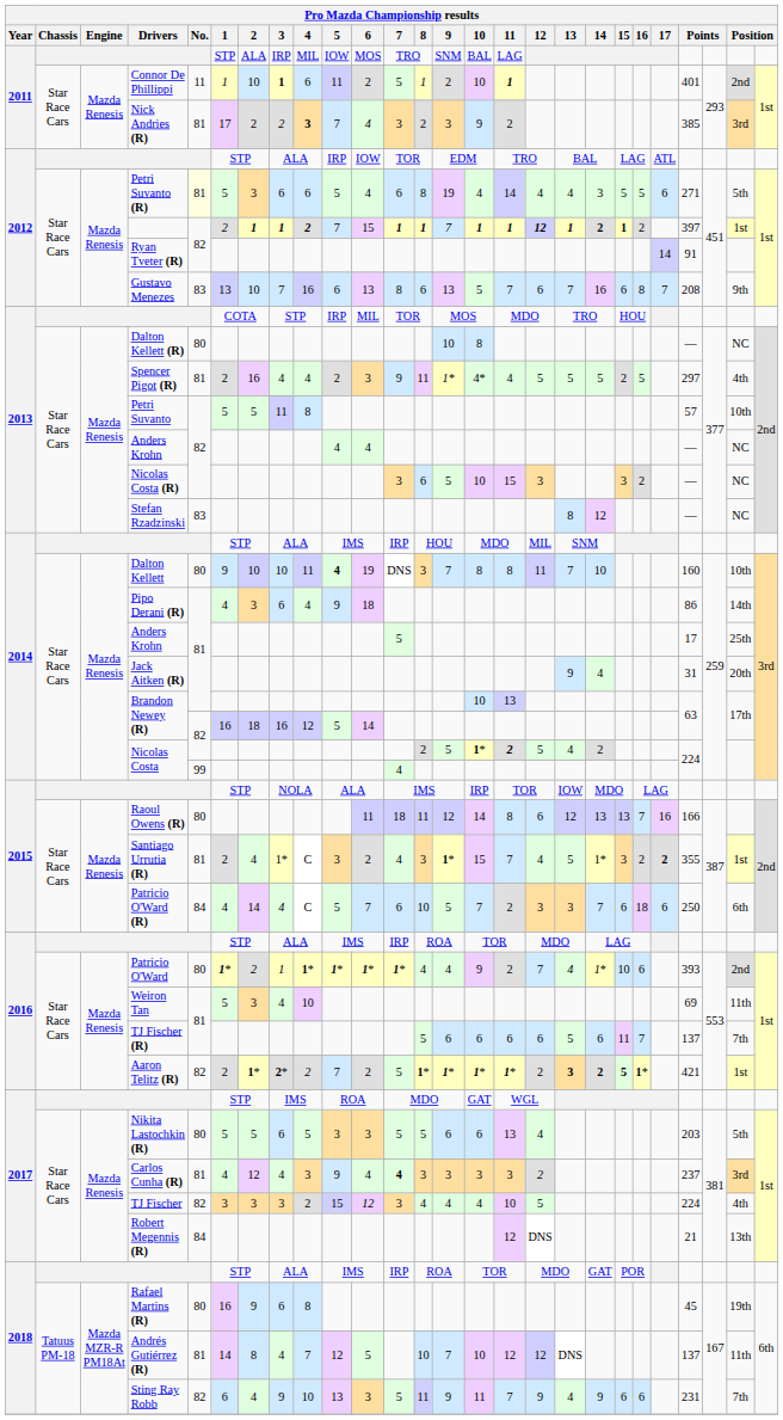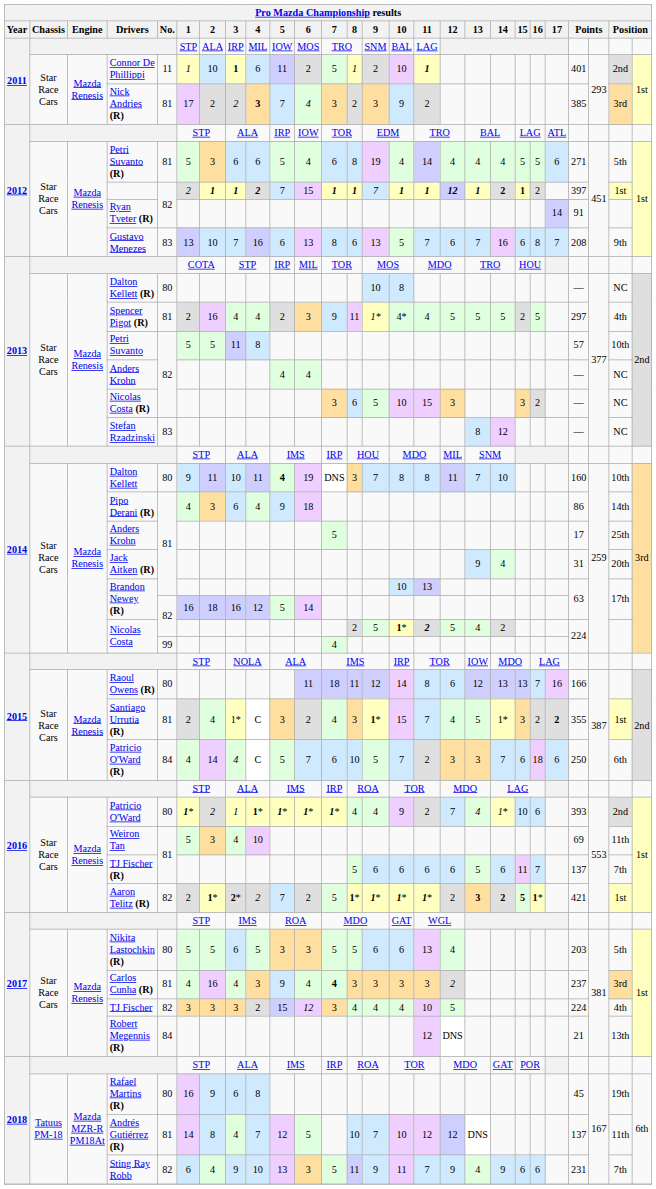Petri Suvanto (R) | No.: lightyellow background -> no background
Petri Suvanto (R) | 14: 3 -> 4
Dalton Kellett | 2: 10 -> 11
Carlos Cunha (R) | 2: 12 -> 16
